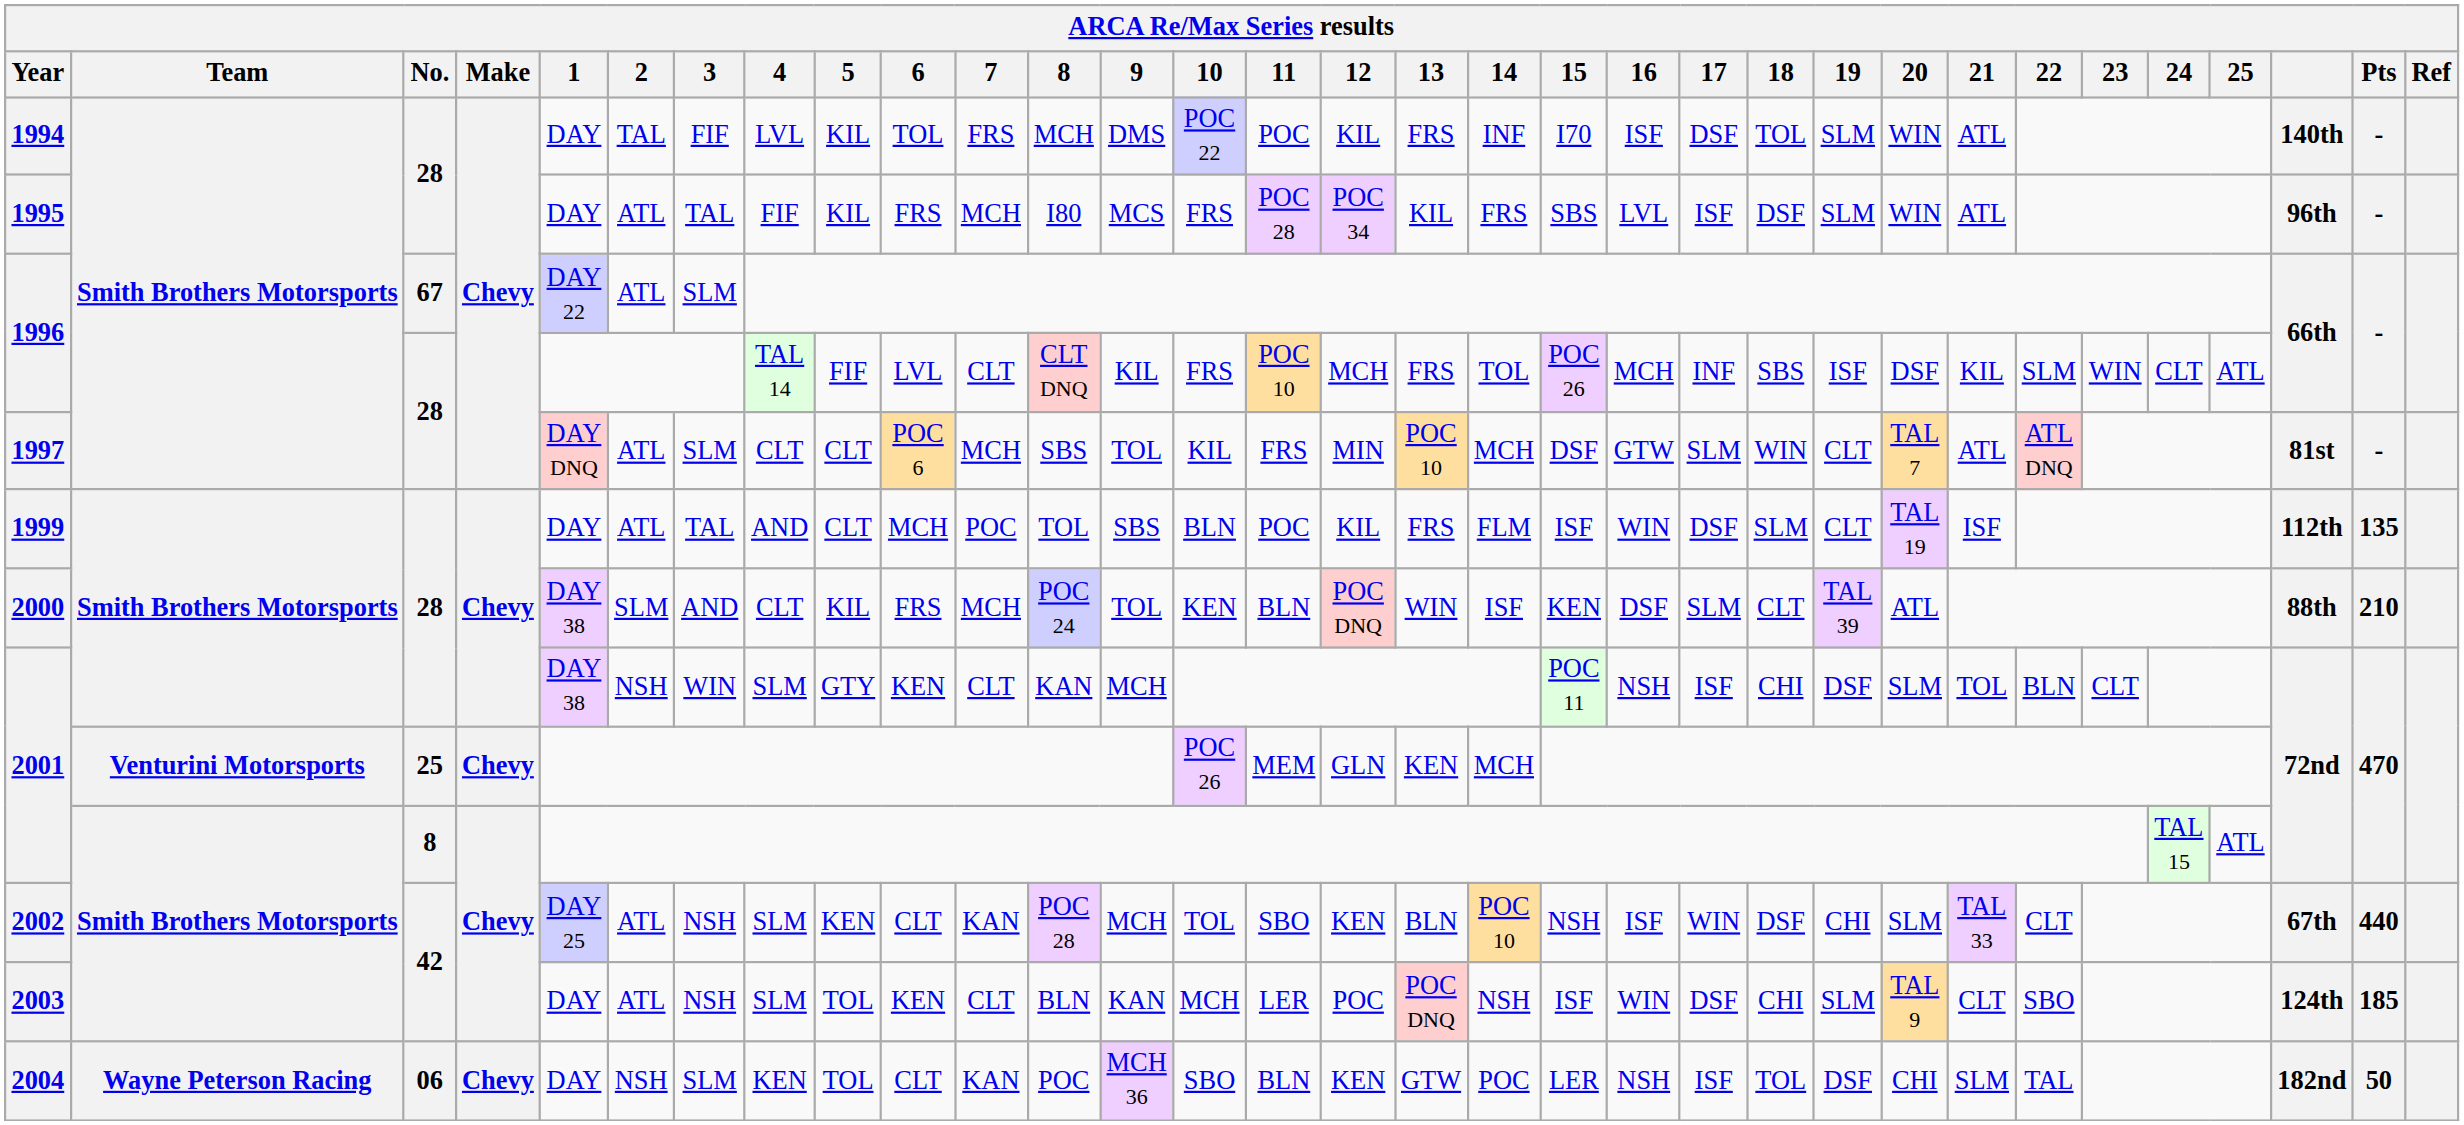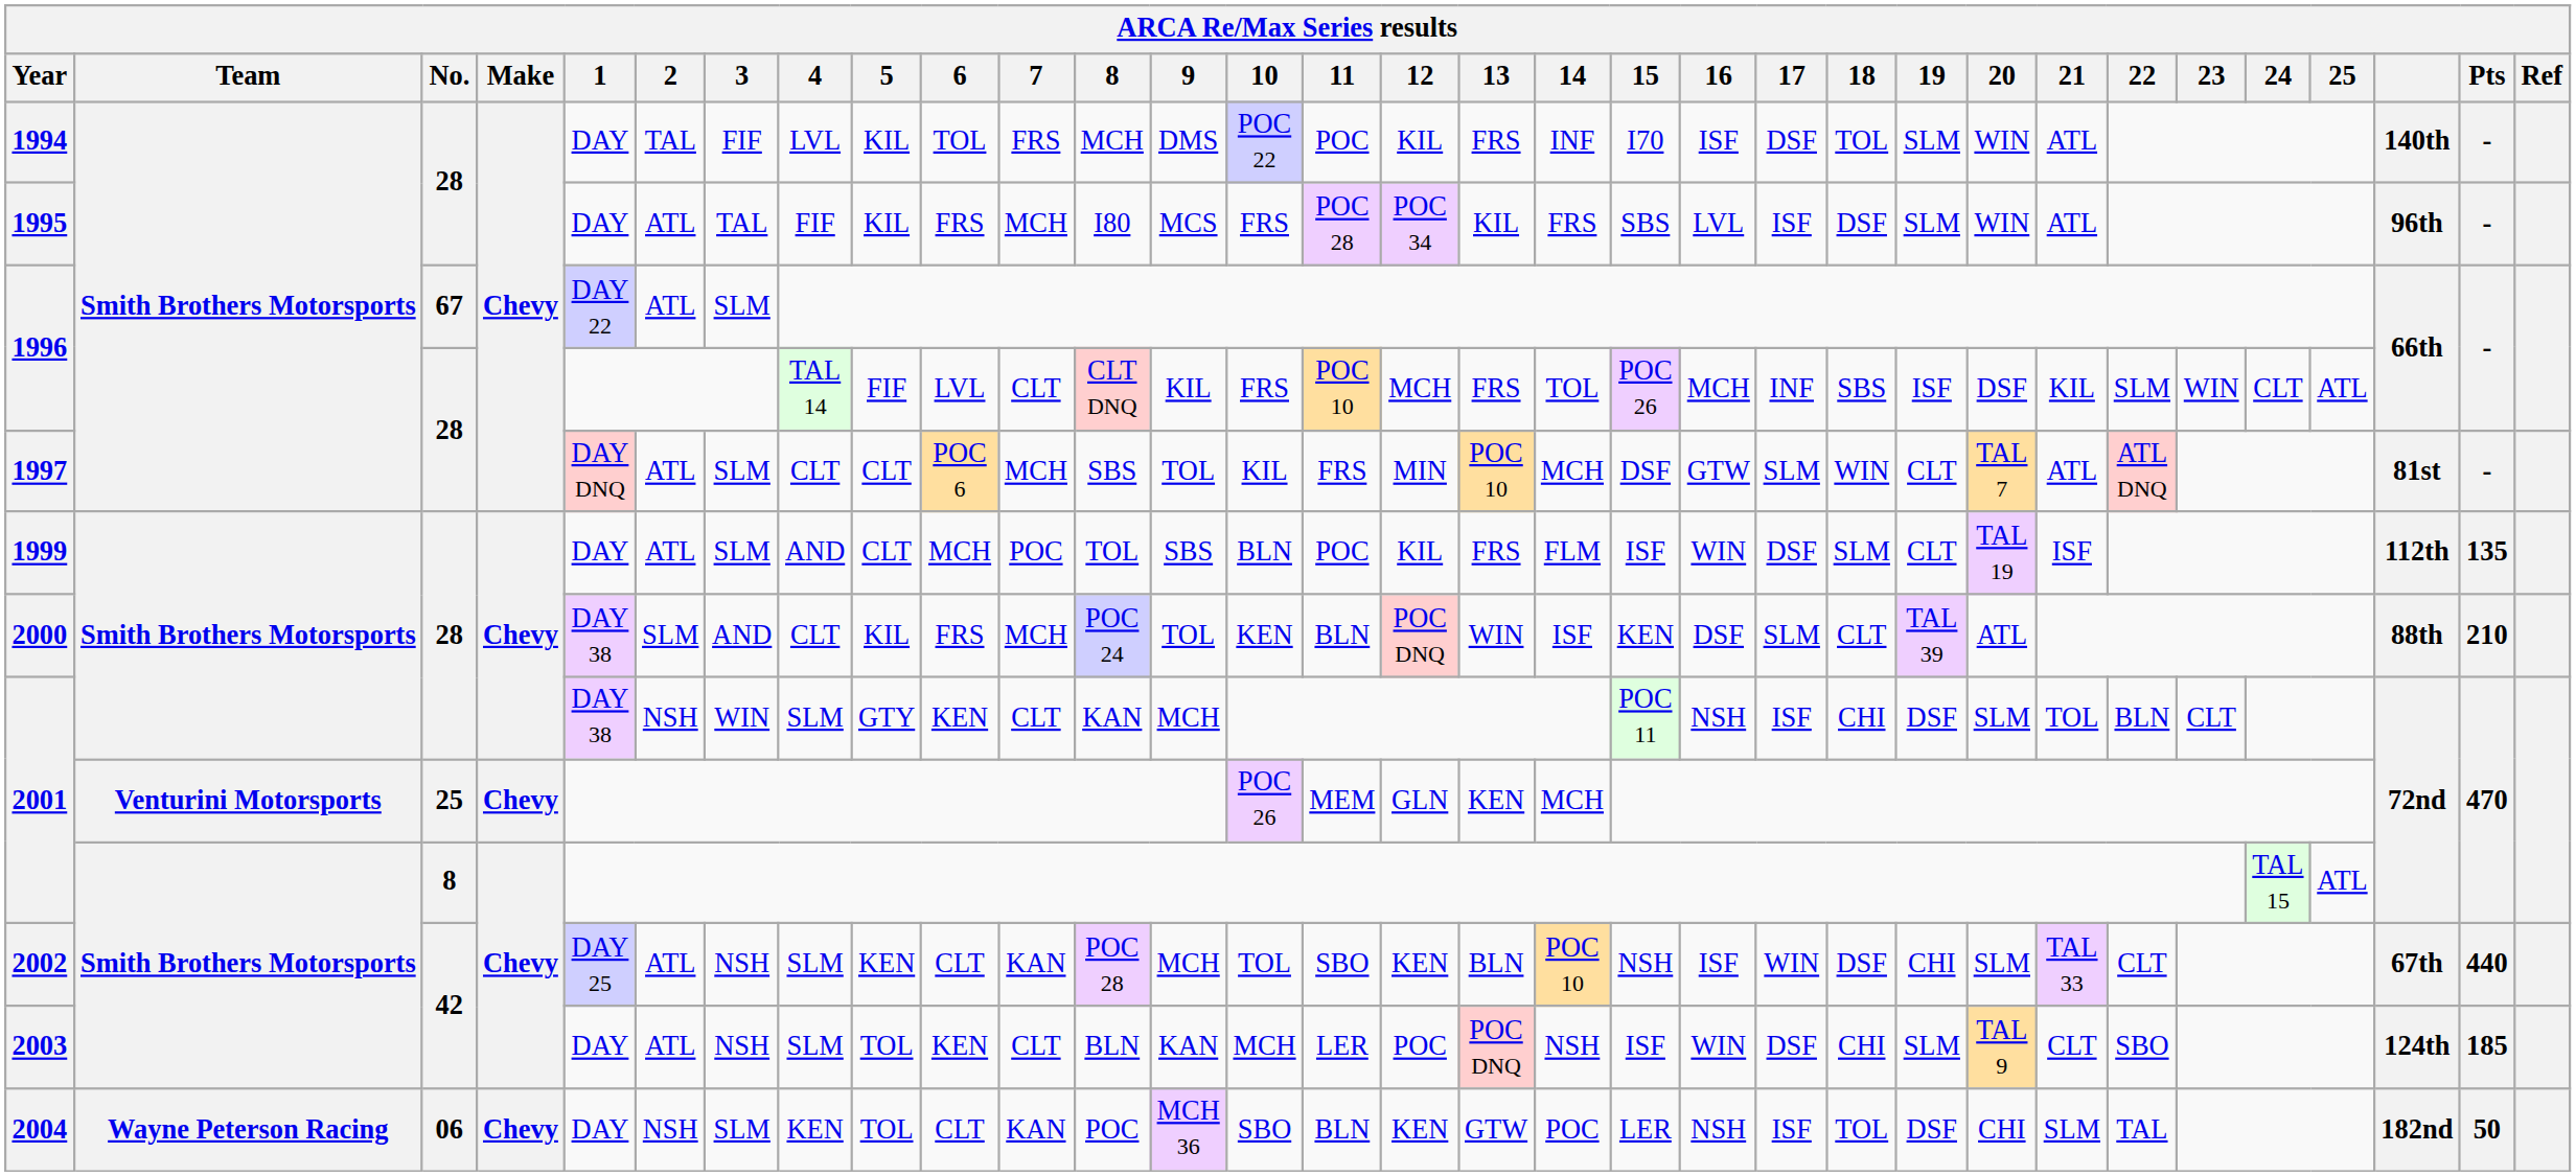1999 | 3: TAL -> SLM
